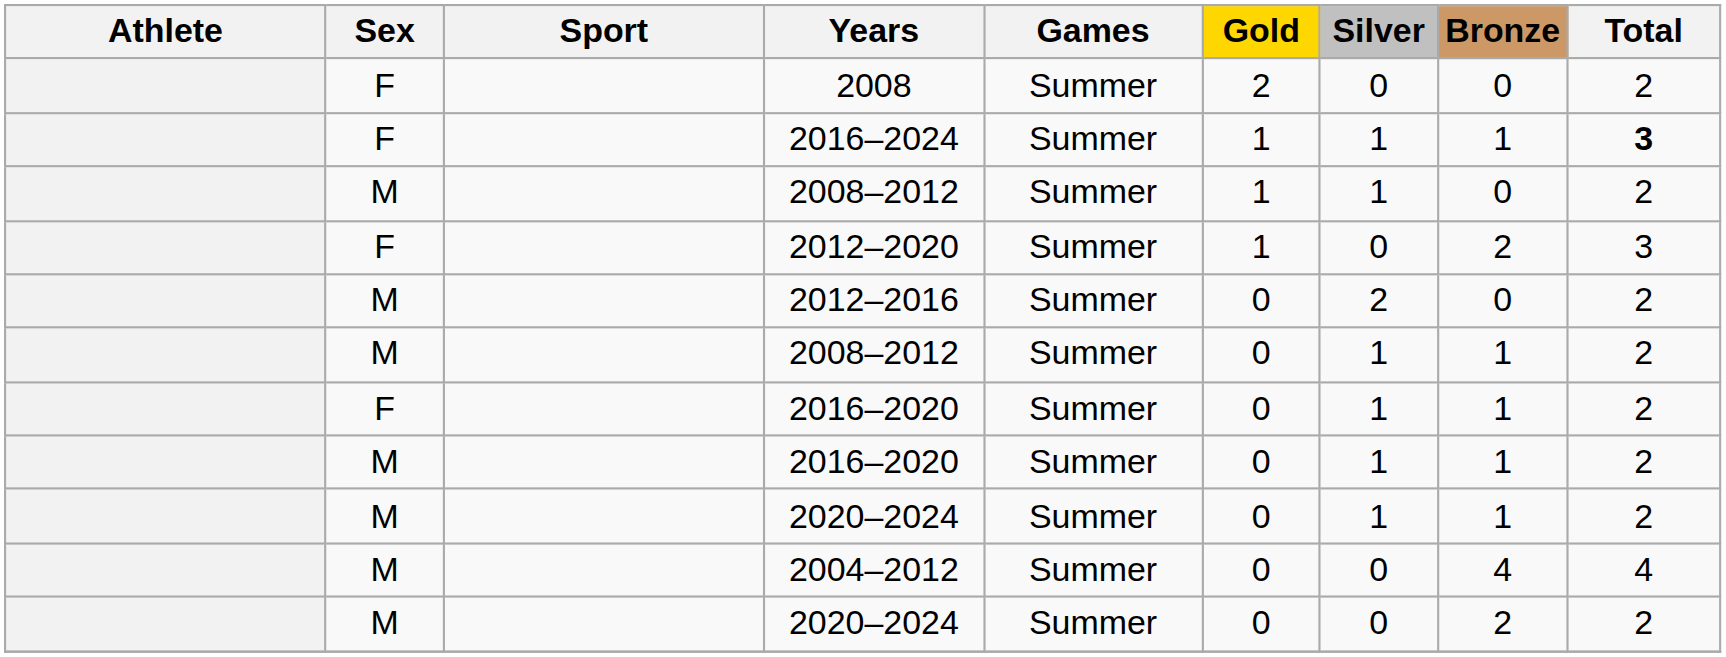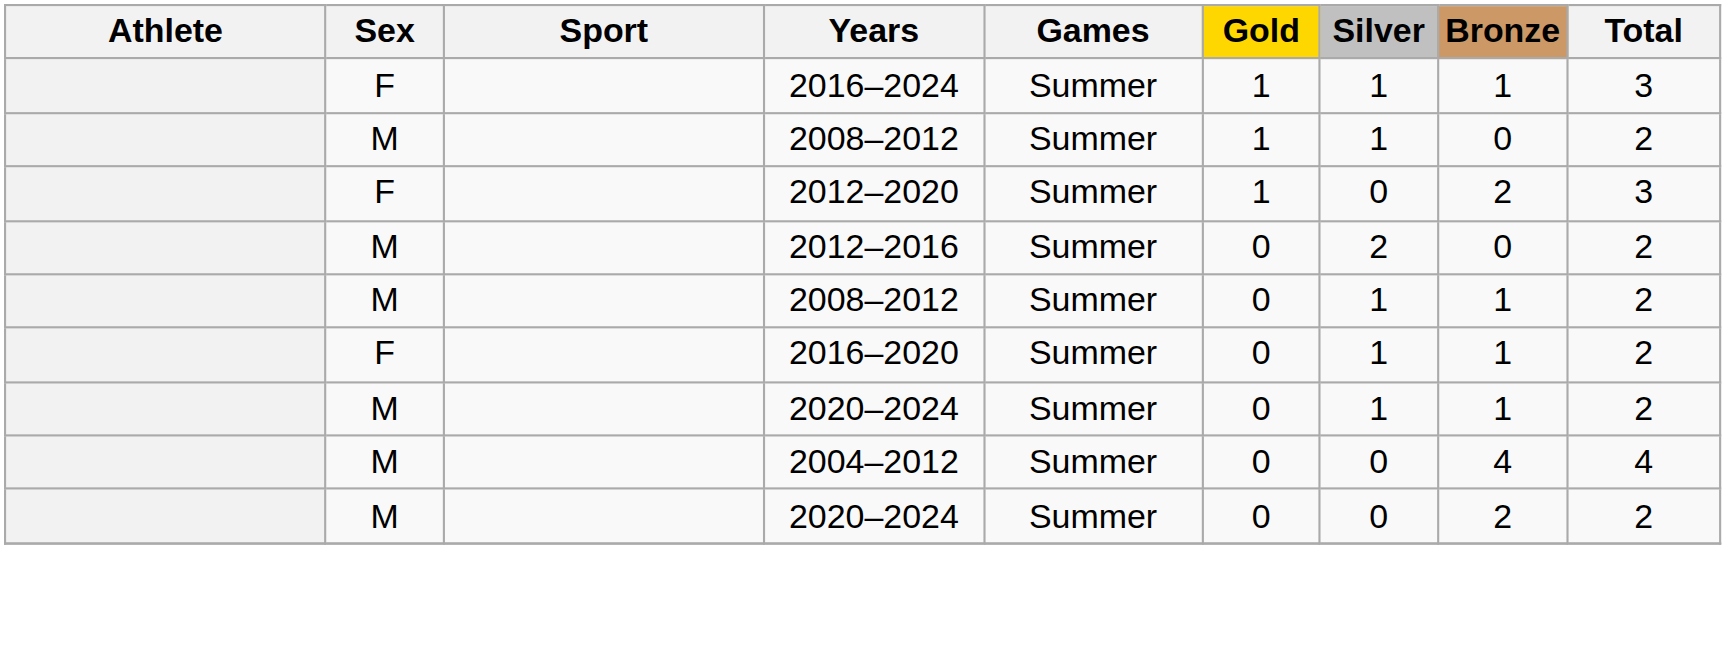- row: F | 2008 | Summer | 2 | 0 | 0 | 2
2016–2024 | Total: bold -> normal
- row: M | 2016–2020 | Summer | 0 | 1 | 1 | 2
